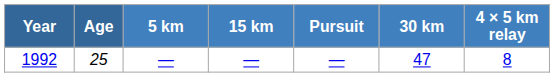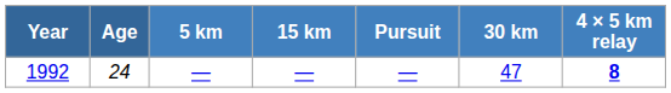1992 | Age: 25 -> 24
1992 | 4 × 5 km relay: normal -> bold
